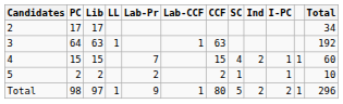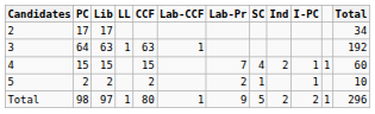columns swapped: CCF <-> Lab-Pr
